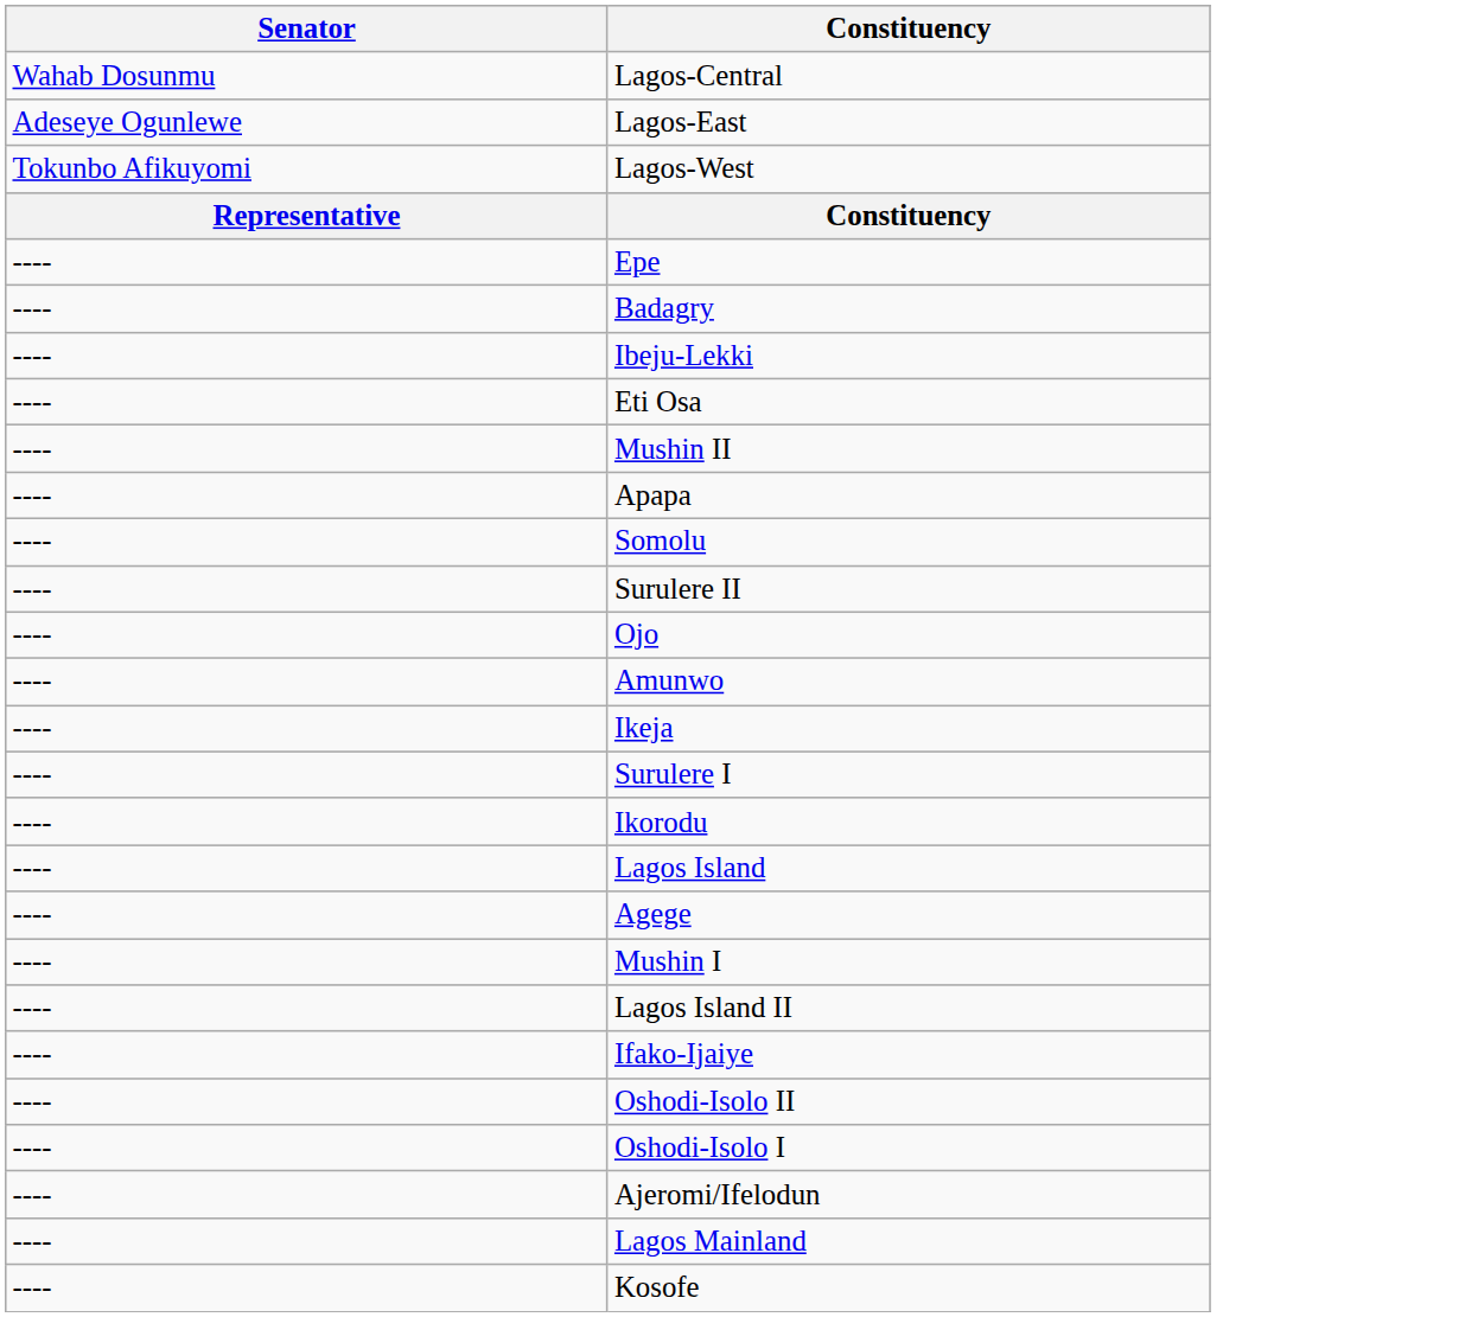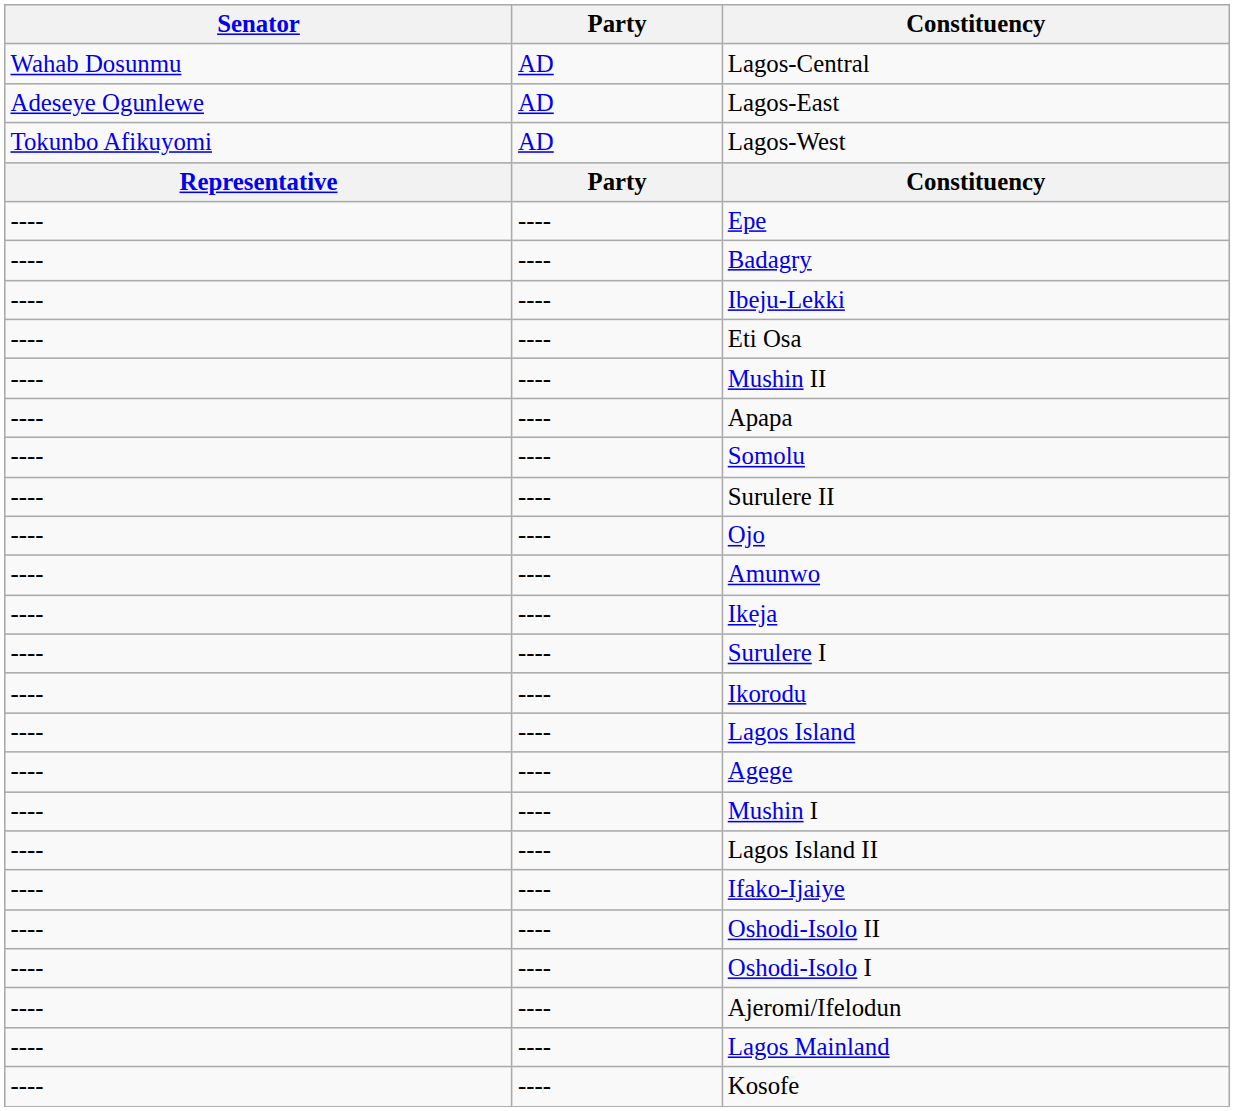+ column: Party | AD | AD | AD | Party | ---- | ---- | ---- | ---- | ---- | ---- | ---- | ---- | ---- | ---- | ---- | ---- | ---- | ---- | ---- | ---- | ---- | ---- | ---- | ---- | ---- | ---- | ----
